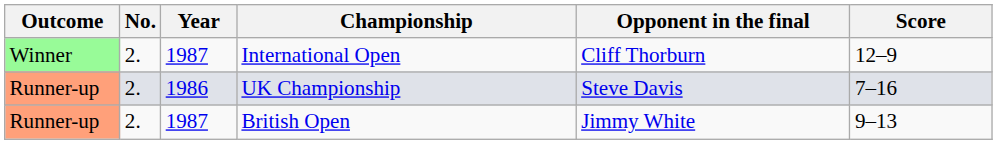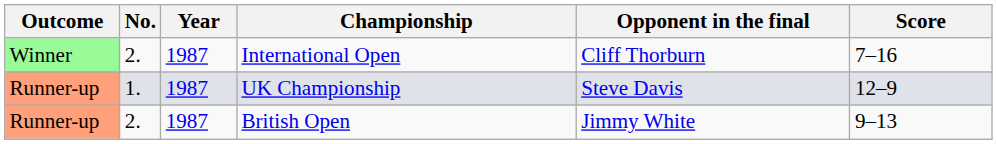International Open | Score: 12–9 -> 7–16
UK Championship | No.: 2. -> 1.
UK Championship | Year: 1986 -> 1987
UK Championship | Score: 7–16 -> 12–9
